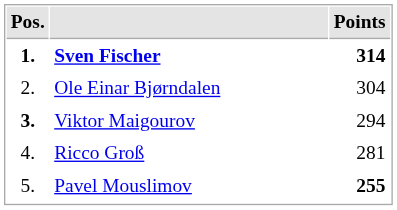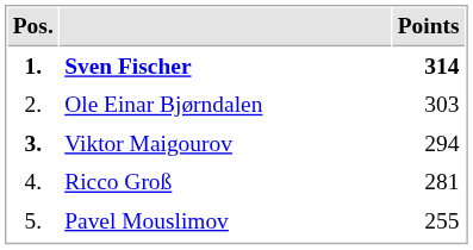Ole Einar Bjørndalen | Points: 304 -> 303
Pavel Mouslimov | Points: bold -> normal
